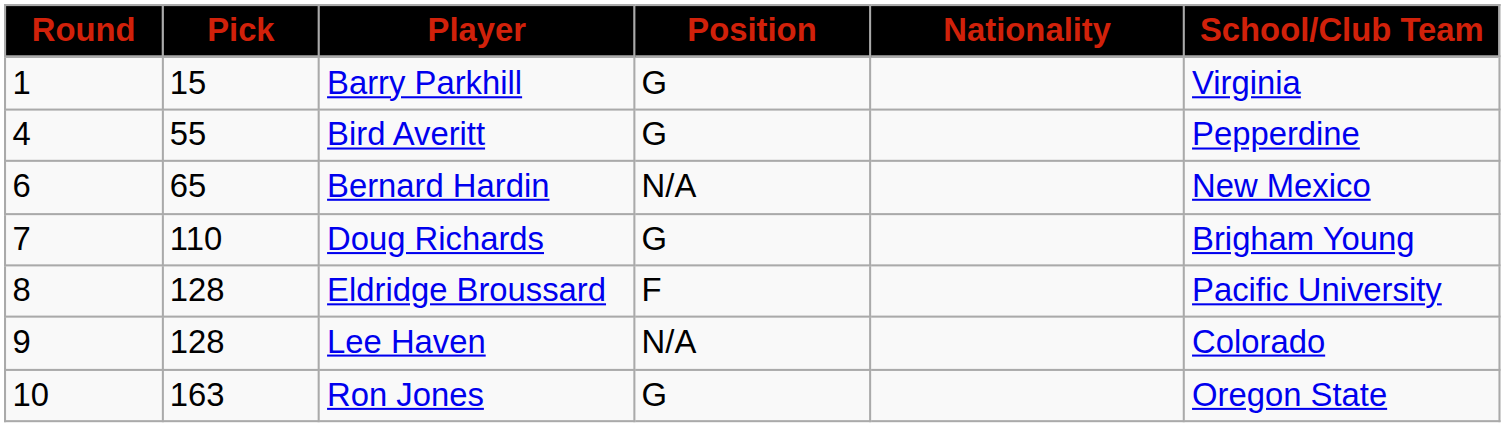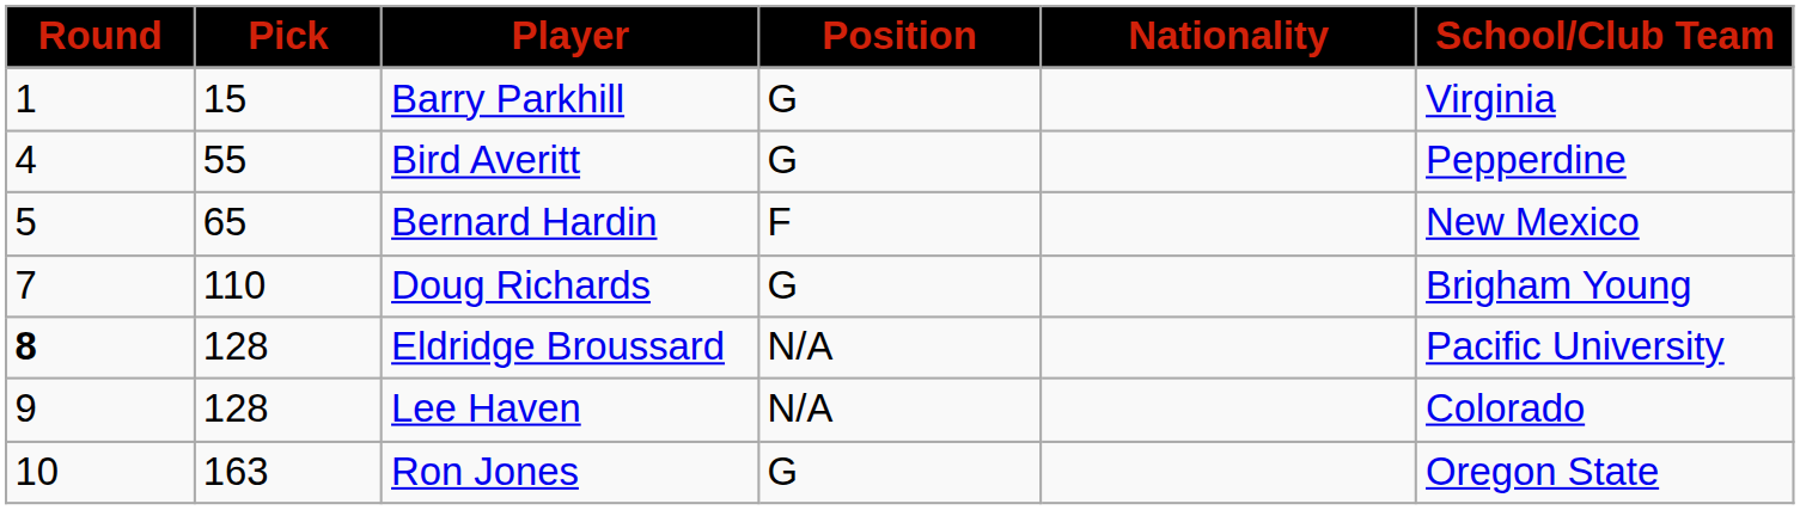Bernard Hardin | Round: 6 -> 5
Bernard Hardin | Position: N/A -> F
Eldridge Broussard | Round: normal -> bold
Eldridge Broussard | Position: F -> N/A
